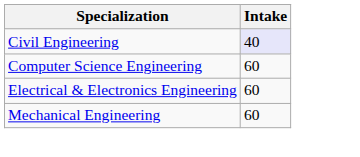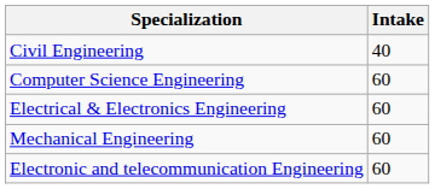Civil Engineering | Intake: lavender background -> no background
+ row: Electronic and telecommunication Engineering | 60
